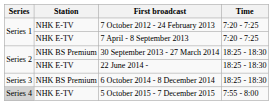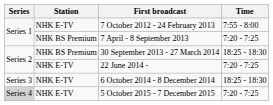7 October 2012 - 24 February 2013 | Time: 7:20 - 7:25 -> 7:55 - 8:00
7 April - 8 September 2013 | Station: NHK E-TV -> NHK BS Premium
22 June 2014 - | Time: 18:25 - 18:30 -> 7:20 - 7:25
6 October 2014 - 8 December 2014 | Station: NHK BS Premium -> NHK E-TV
5 October 2015 - 7 December 2015 | Time: 7:55 - 8:00 -> 7:20 - 7:25
